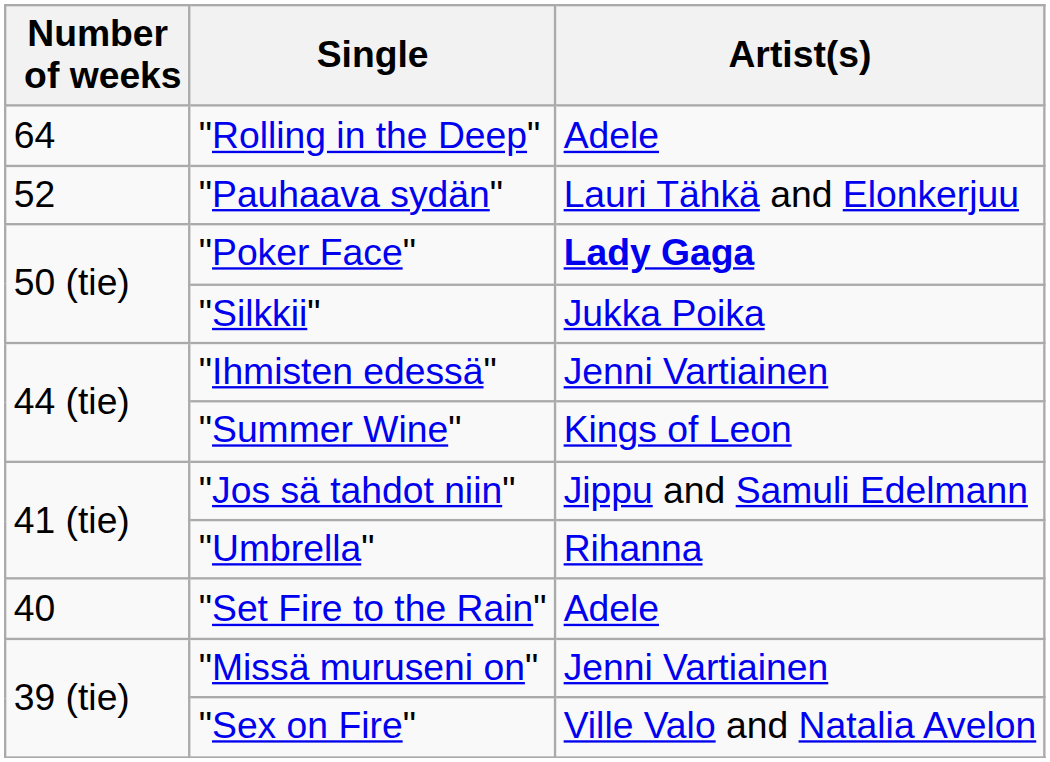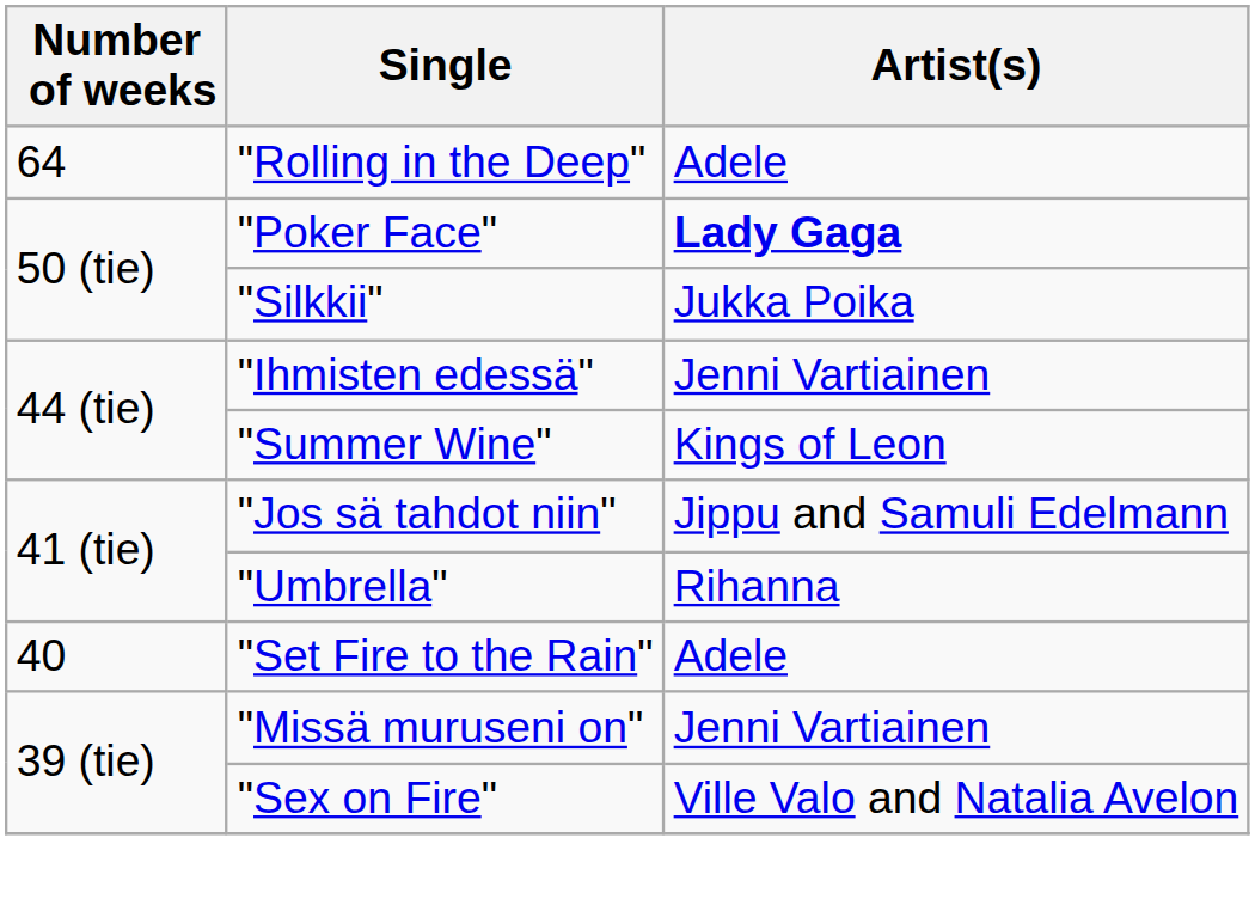- row: 52 | "Pauhaava sydän" | Lauri Tähkä and Elonkerjuu
